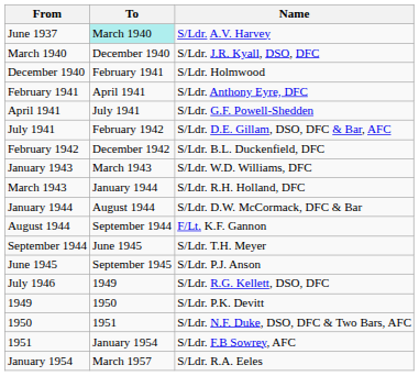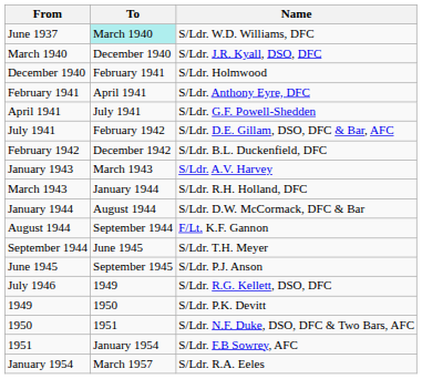June 1937 | Name: S/Ldr. A.V. Harvey -> S/Ldr. W.D. Williams, DFC
January 1943 | Name: S/Ldr. W.D. Williams, DFC -> S/Ldr. A.V. Harvey
